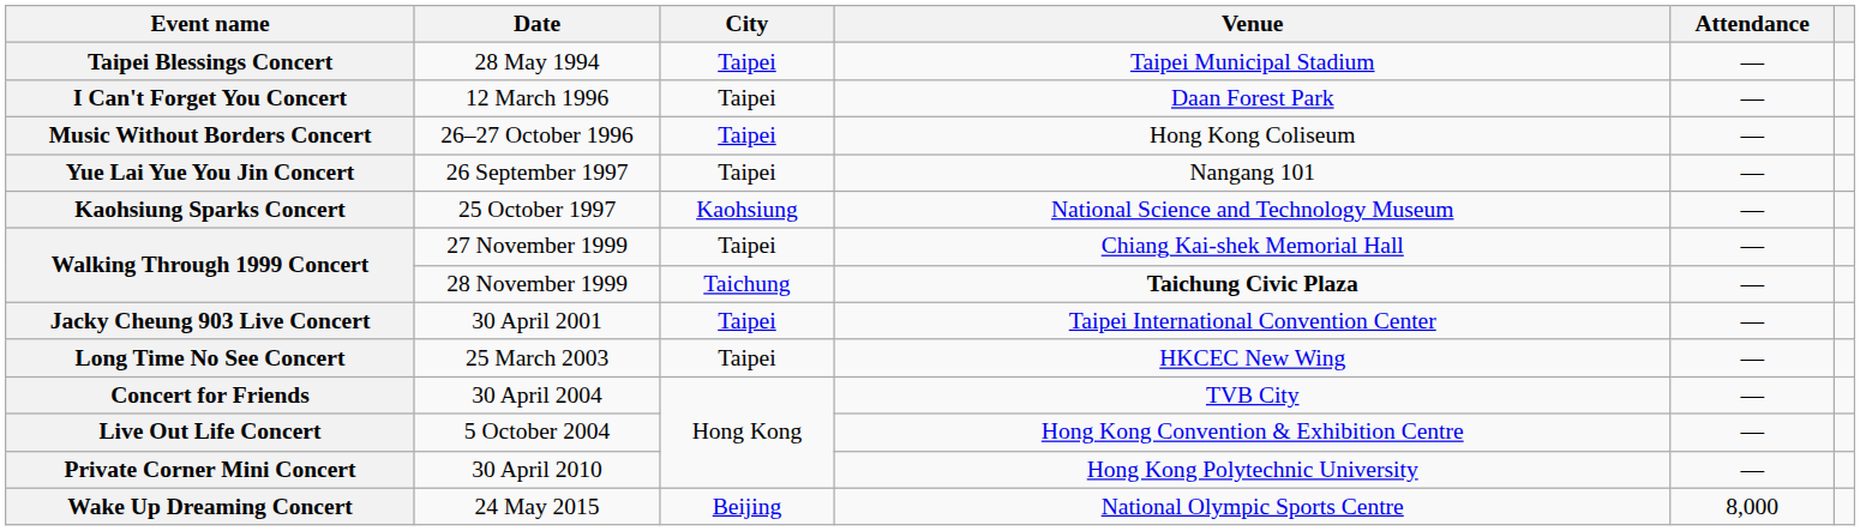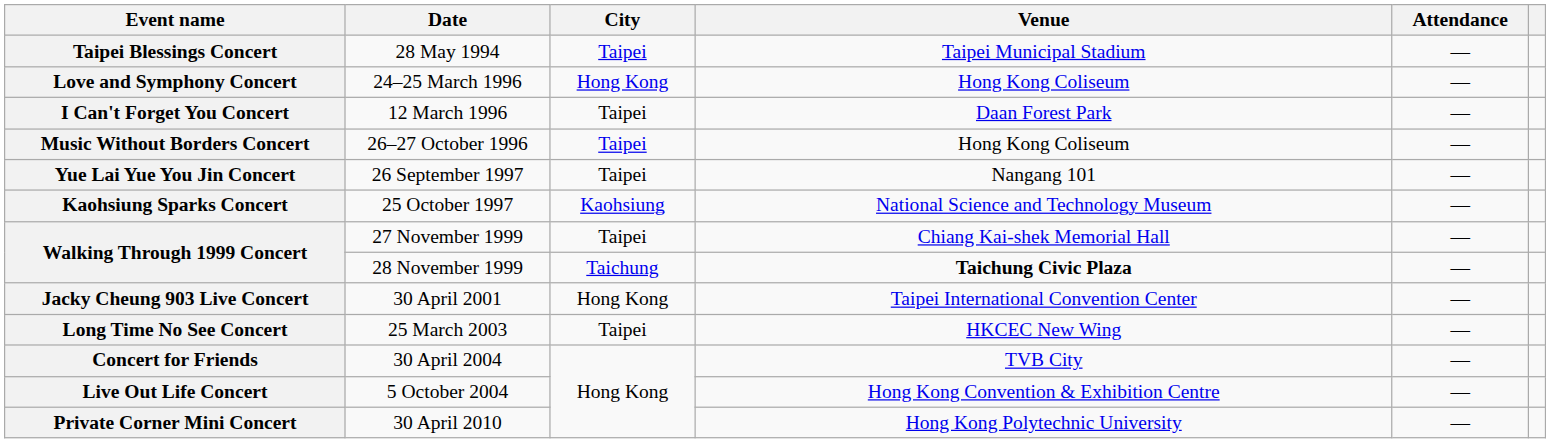+ row: Love and Symphony Concert | 24–25 March 1996 | Hong Kong | Hong Kong Coliseum | —
Jacky Cheung 903 Live Concert | City: Taipei -> Hong Kong
- row: Wake Up Dreaming Concert | 24 May 2015 | Beijing | National Olympic Sports Centre | 8,000
